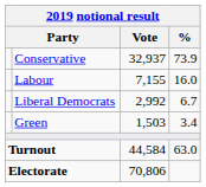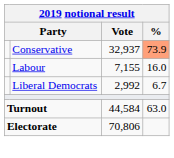Conservative | %: no background -> lightsalmon background
- row: Green | 1,503 | 3.4
